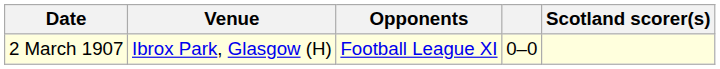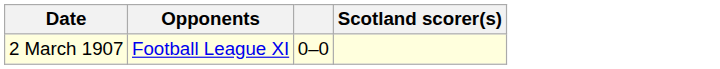- column: Venue | Ibrox Park, Glasgow (H)
